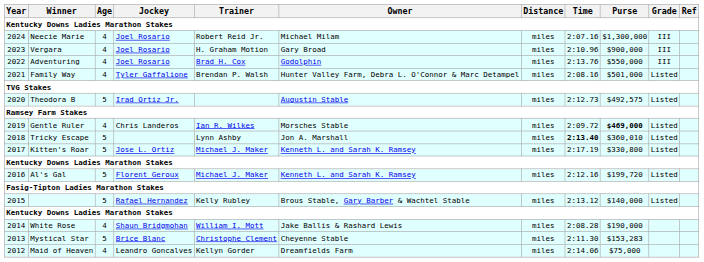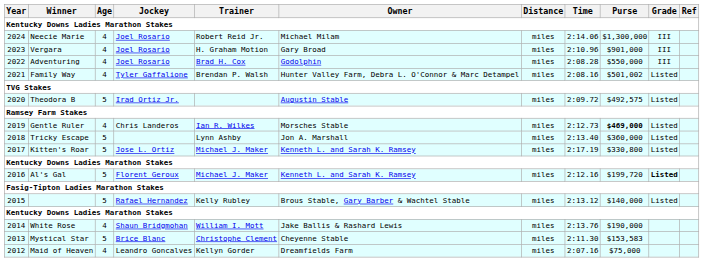2024 | Time: 2:07.16 -> 2:14.06
2023 | Purse: $900,000 -> $901,000
2022 | Time: 2:13.76 -> 2:08.28
2021 | Purse: $501,000 -> $501,002
2020 | Time: 2:12.73 -> 2:09.72
2019 | Time: 2:09.72 -> 2:12.73
2018 | Time: bold -> normal
2018 | Purse: $360,010 -> $360,000
2016 | Grade: normal -> bold
2014 | Time: 2:08.28 -> 2:13.76
2013 | Purse: $153,283 -> $153,583
2012 | Time: 2:14.06 -> 2:07.16
